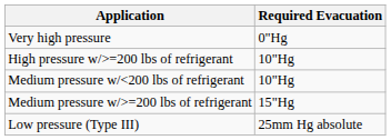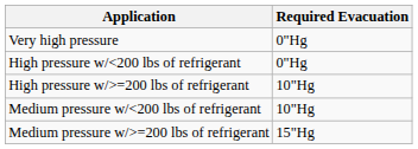+ row: High pressure w/<200 lbs of refrigerant | 0"Hg
- row: Low pressure (Type III) | 25mm Hg absolute
